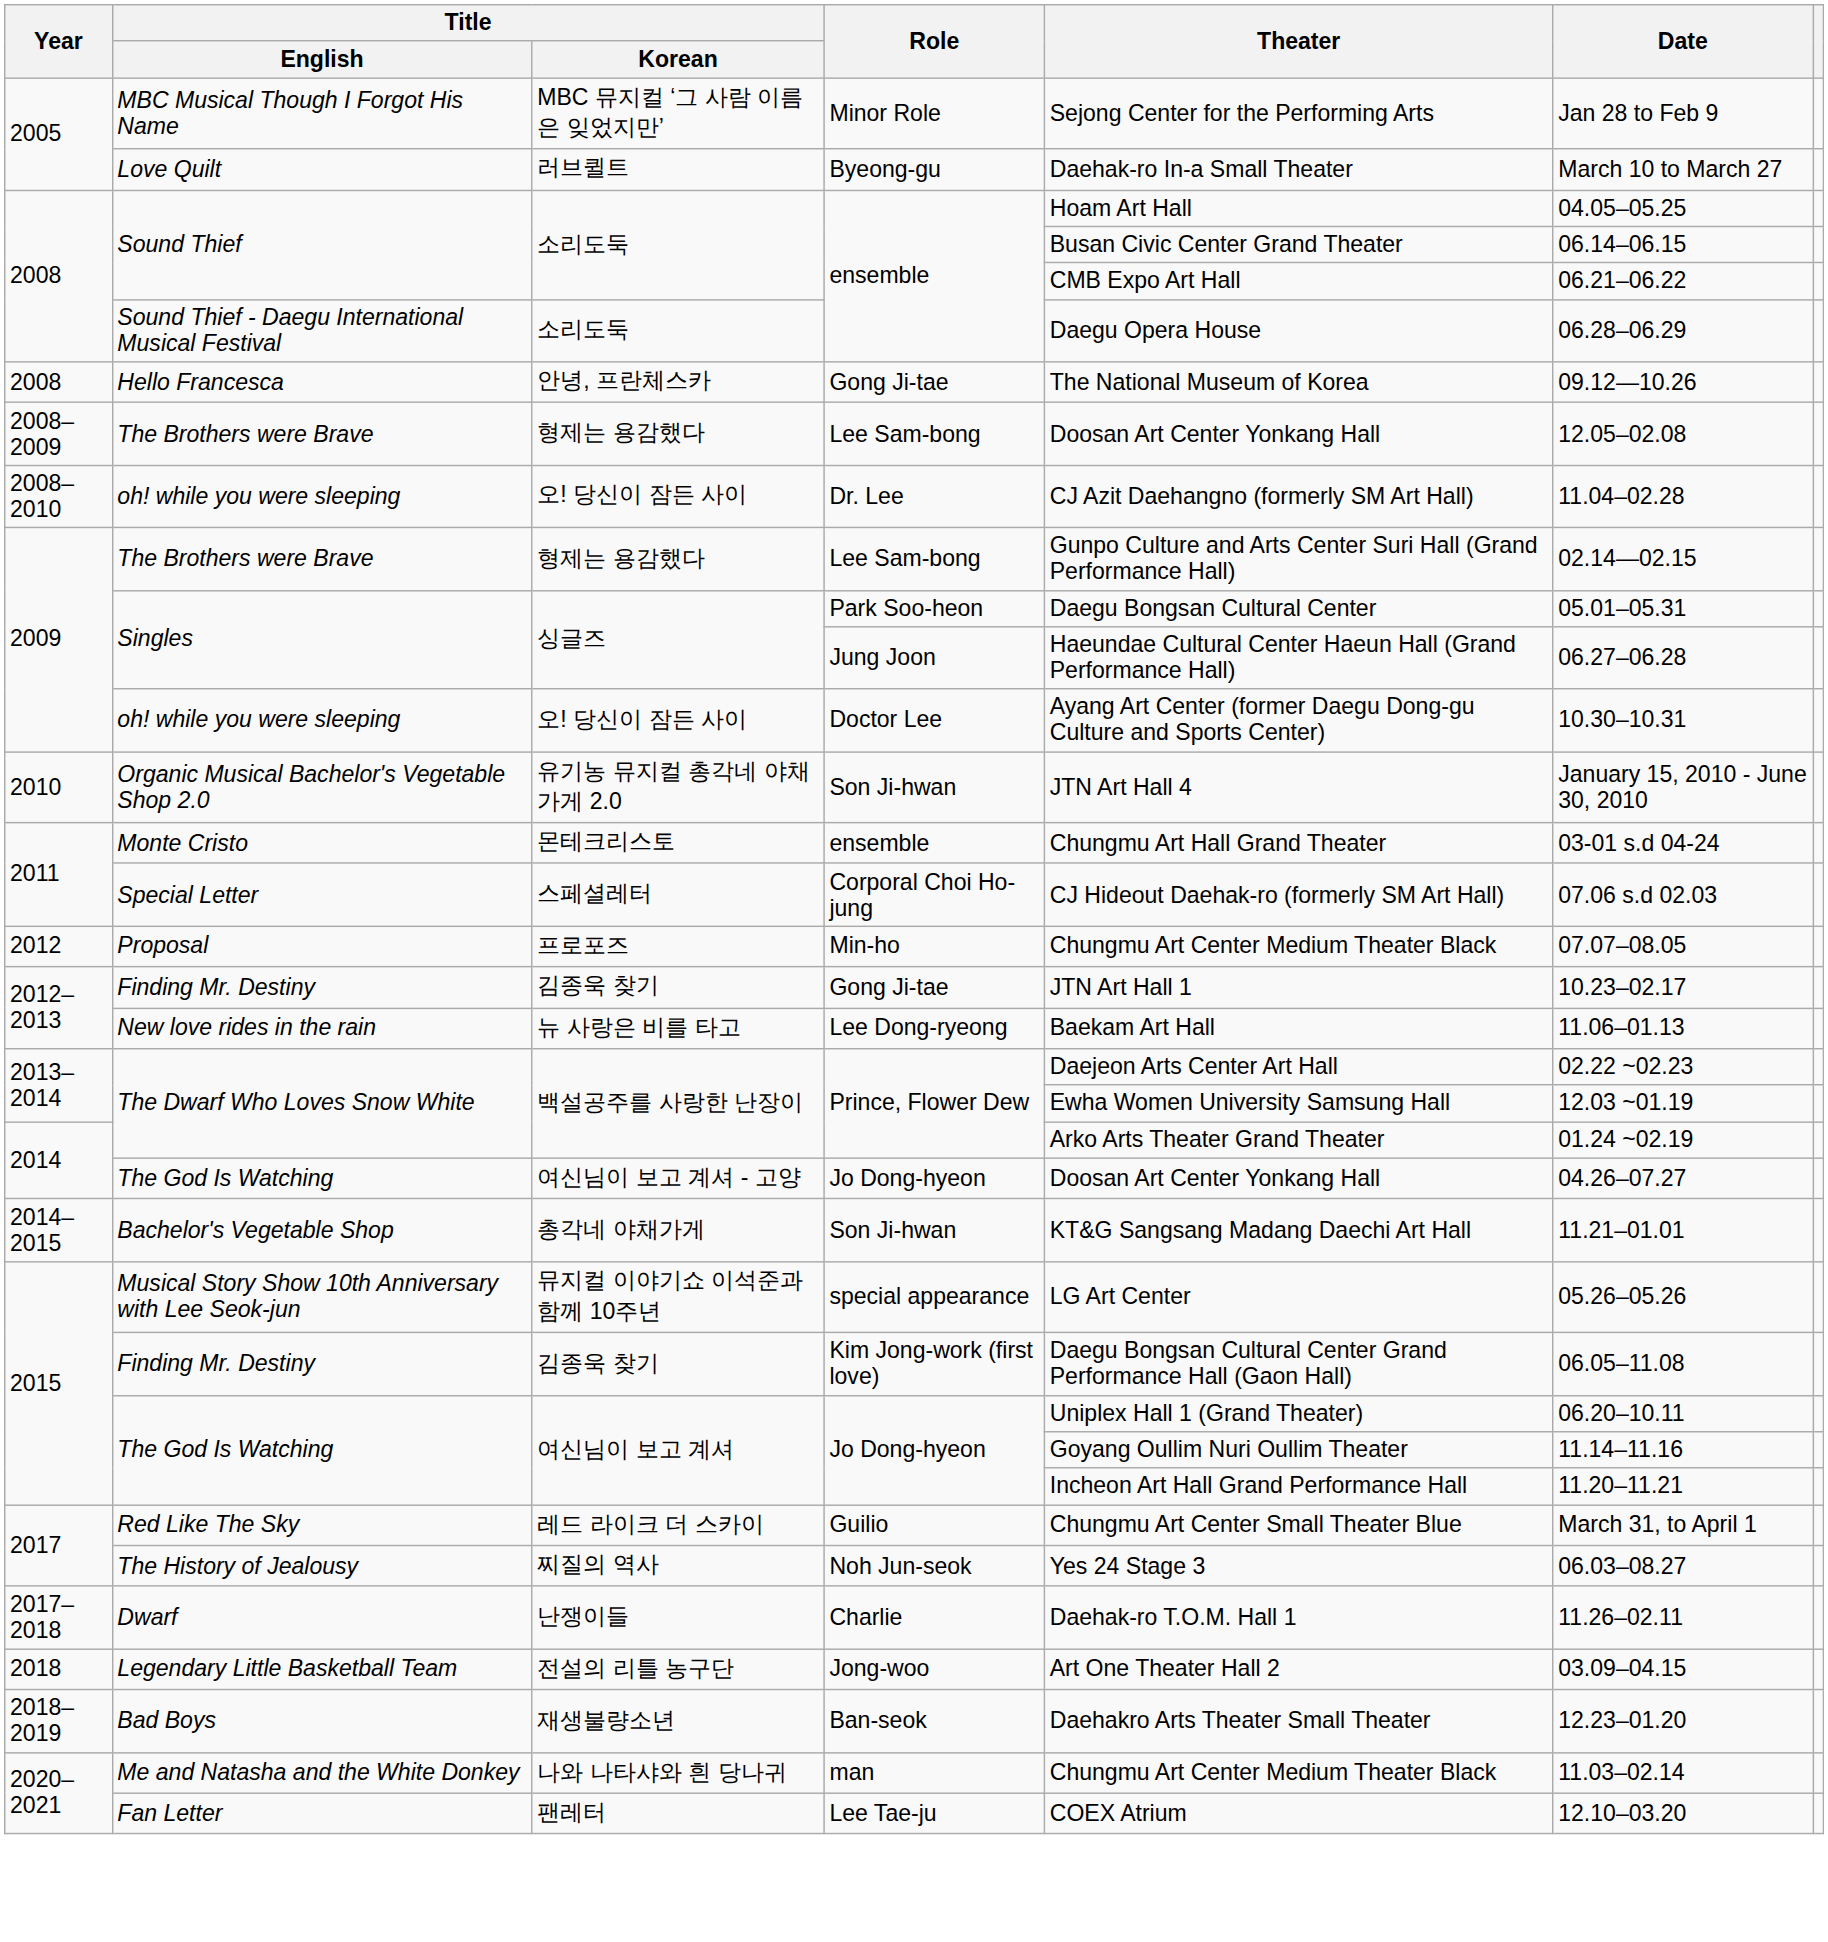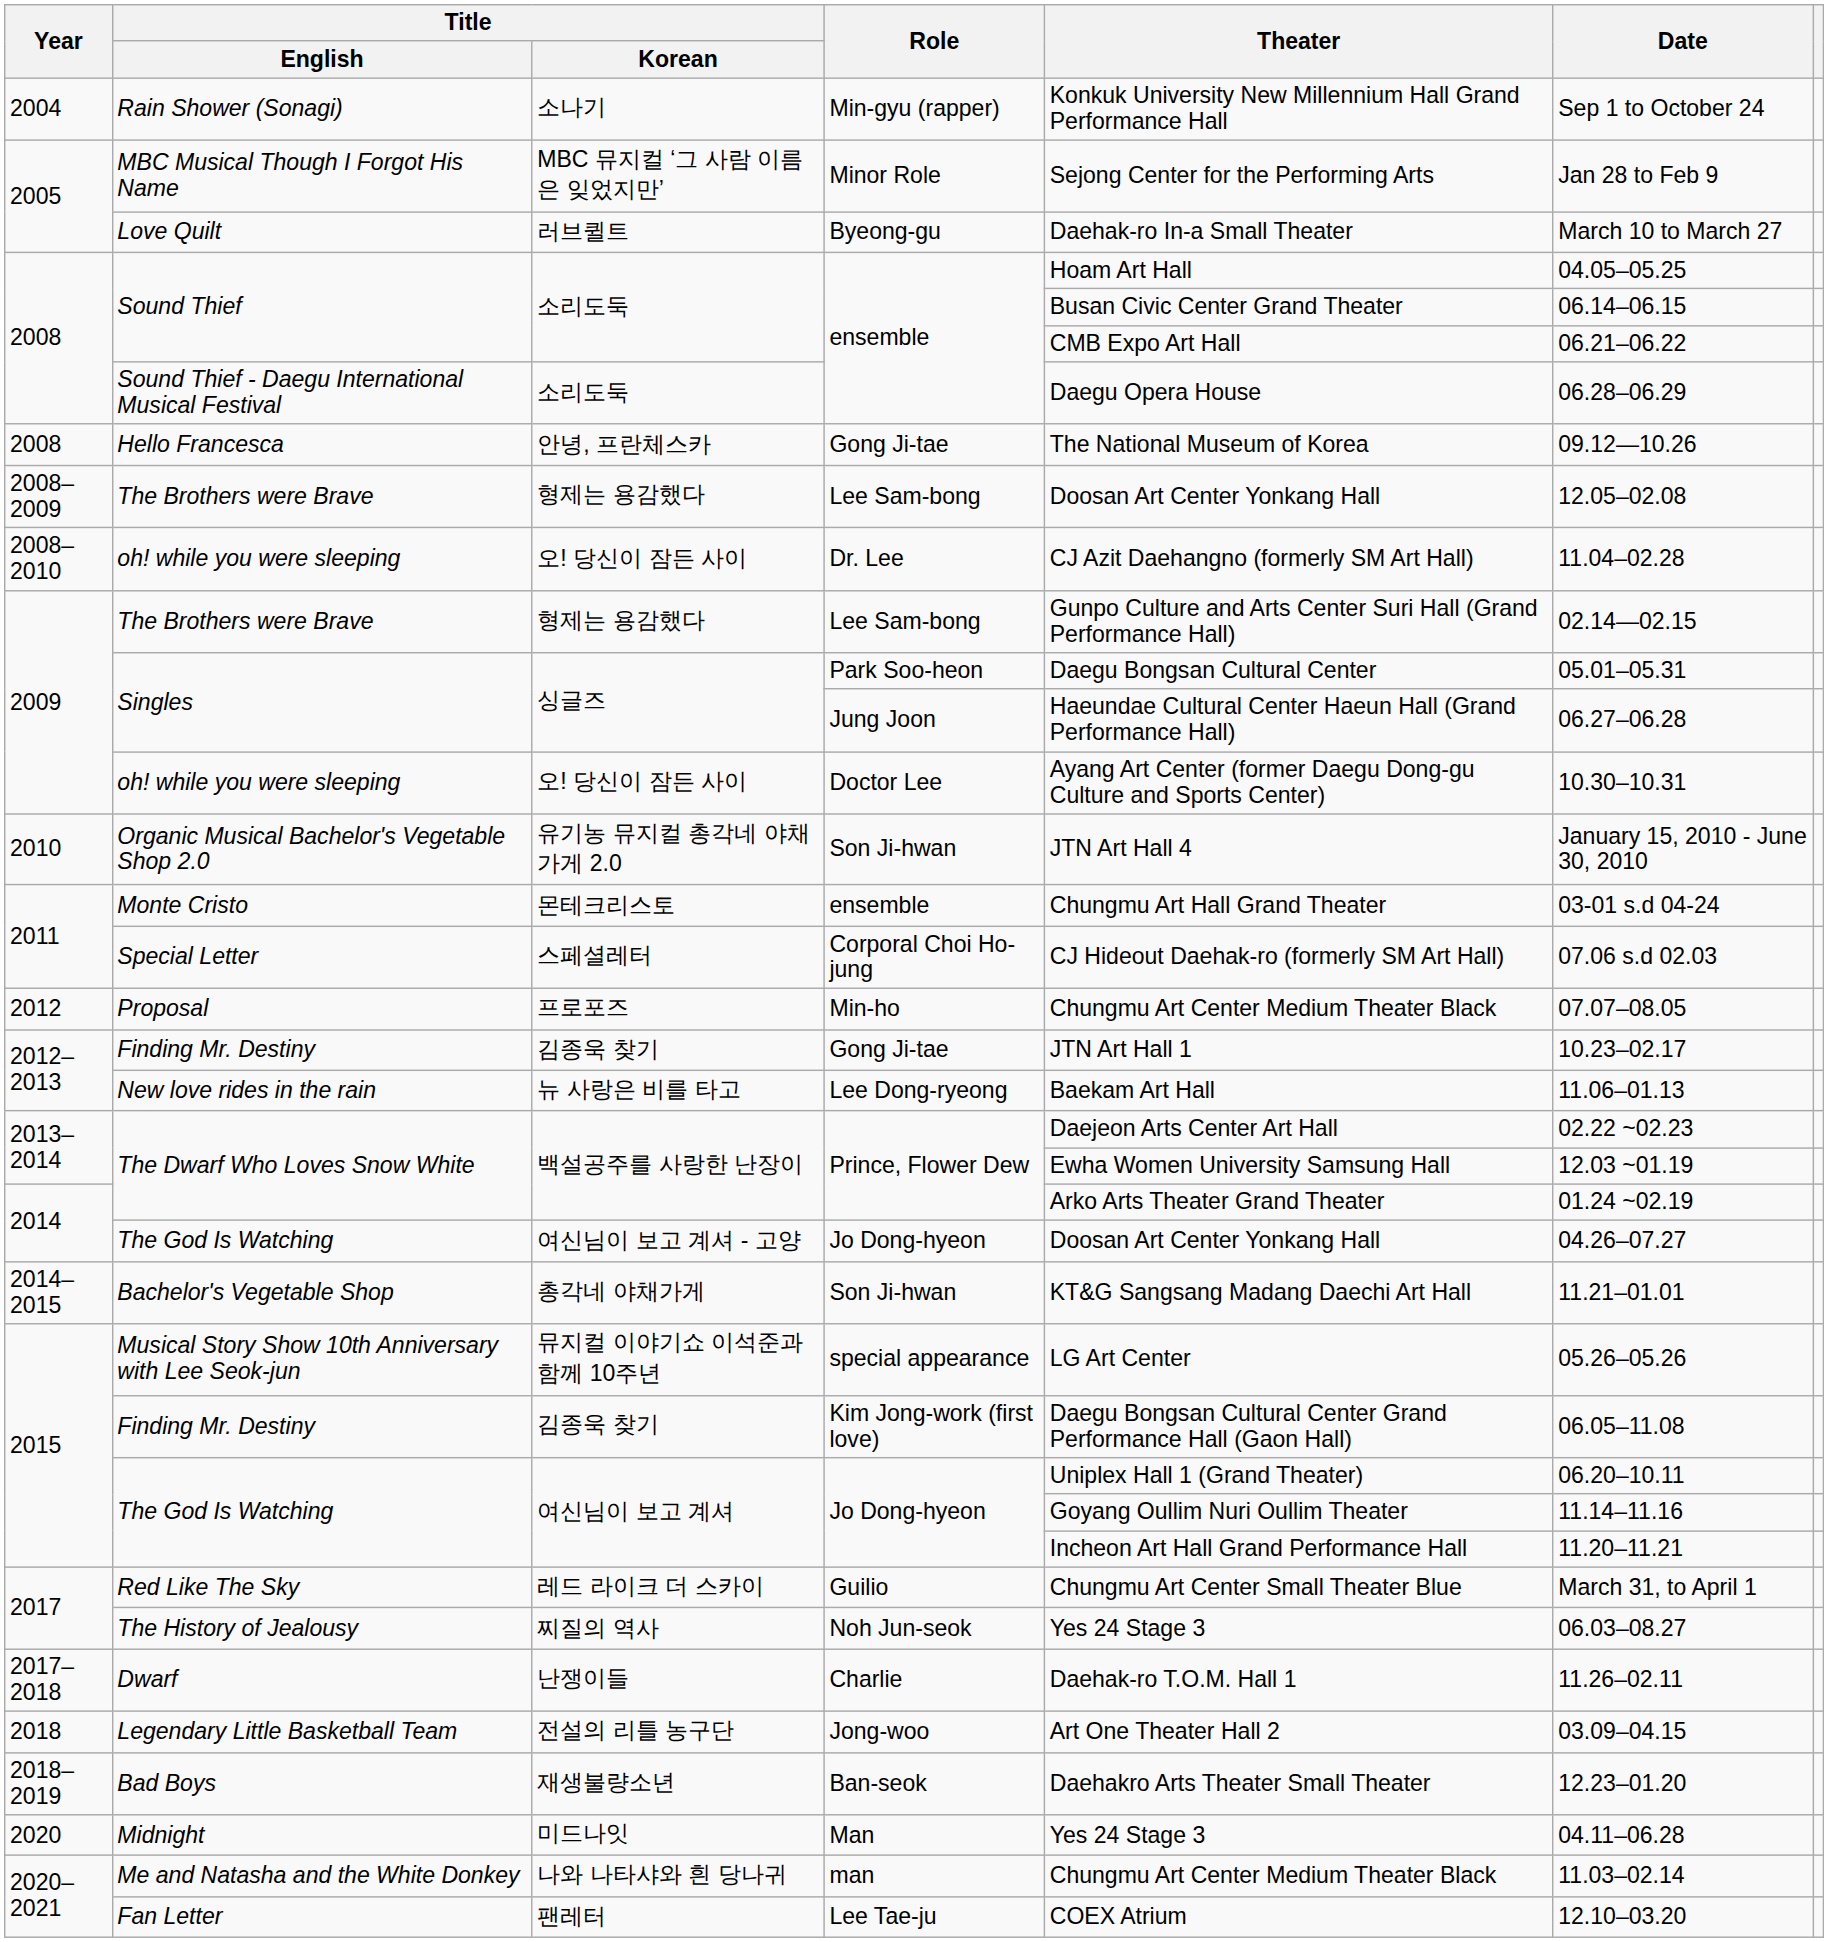+ row: 2004 | Rain Shower (Sonagi) | 소나기 | Min-gyu (rapper) | Konkuk University New Millennium Hall Grand Performance Hall | Sep 1 to October 24
+ row: 2020 | Midnight | 미드나잇 | Man | Yes 24 Stage 3 | 04.11–06.28
